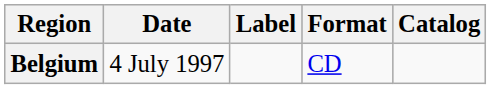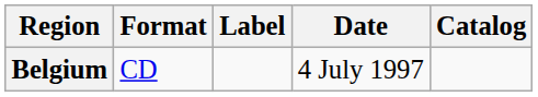columns swapped: Date <-> Format
